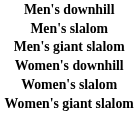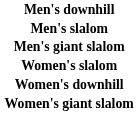rows swapped: Women's downhill <-> Women's slalom
